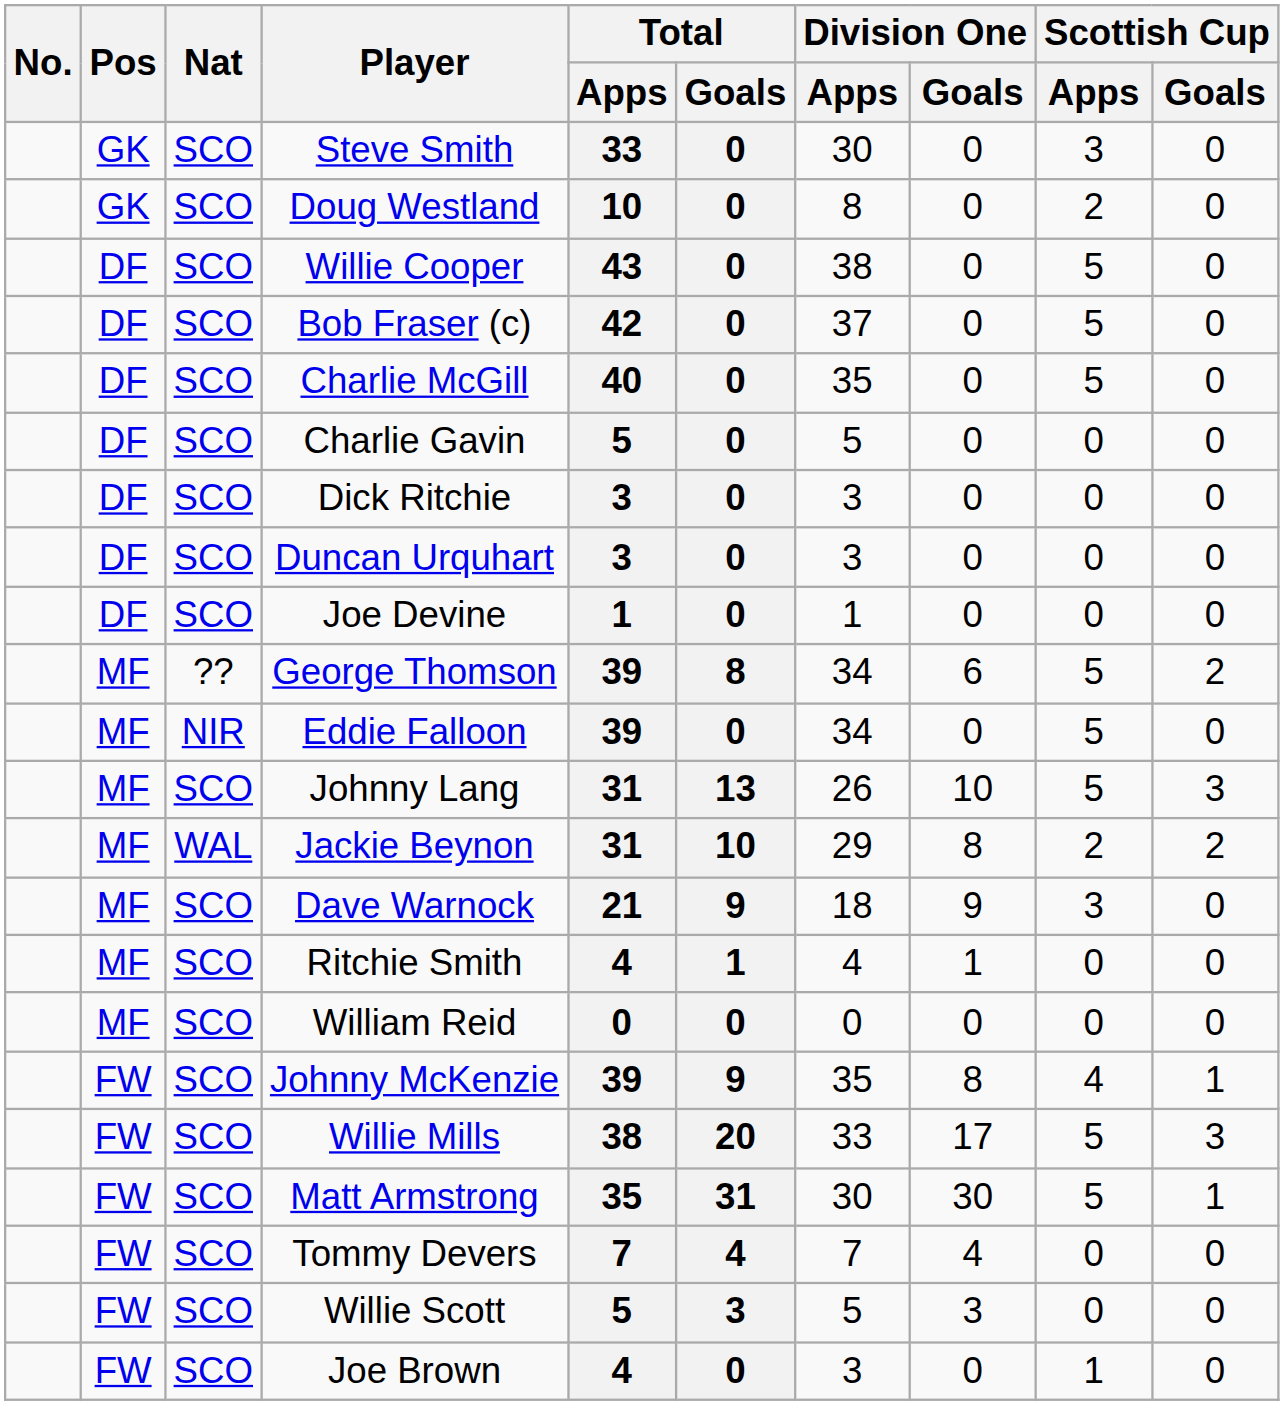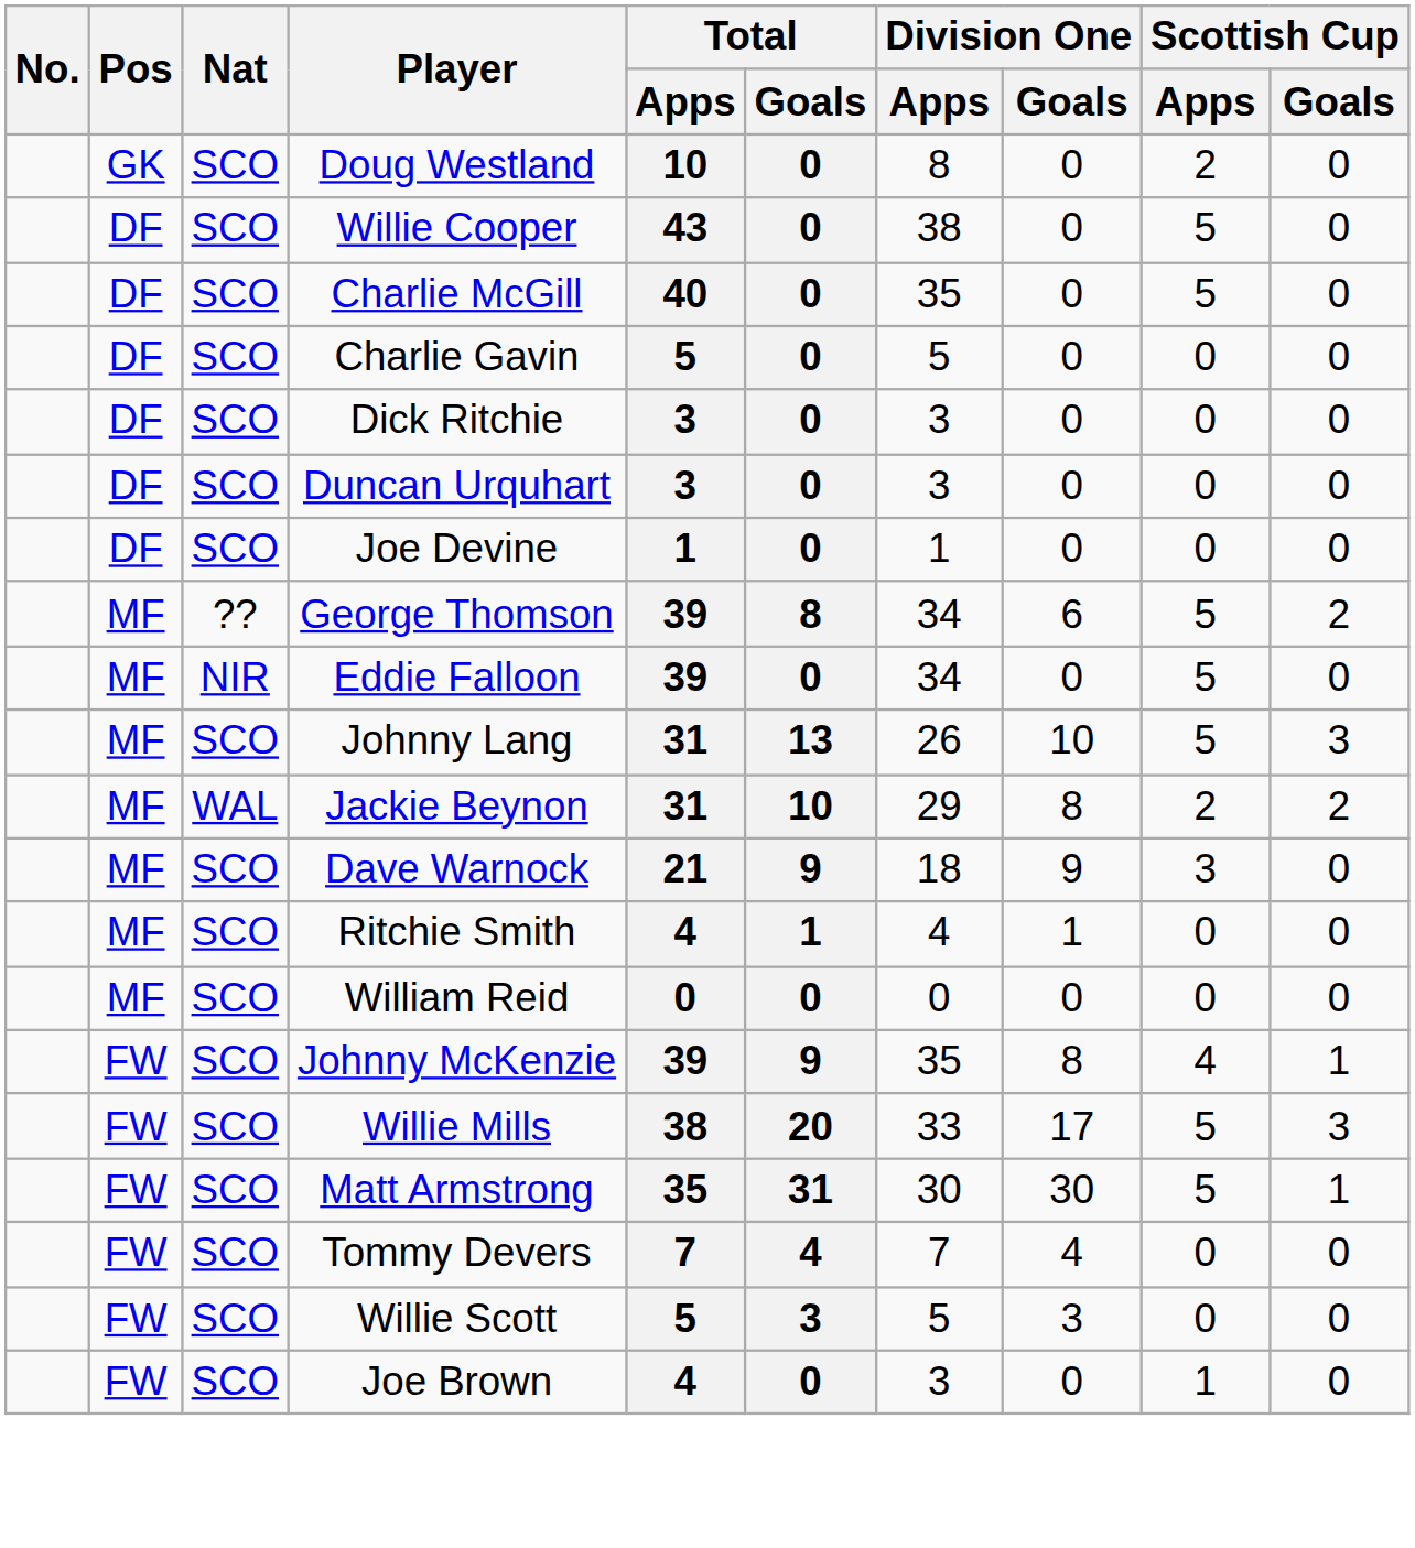- row: GK | SCO | Steve Smith | 33 | 0 | 30 | 0 | 3 | 0
- row: DF | SCO | Bob Fraser (c) | 42 | 0 | 37 | 0 | 5 | 0
